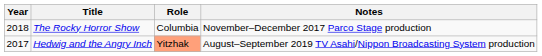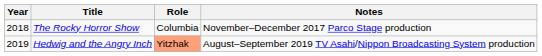Hedwig and the Angry Inch | Year: 2017 -> 2019
